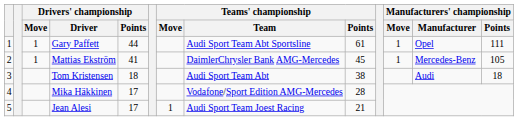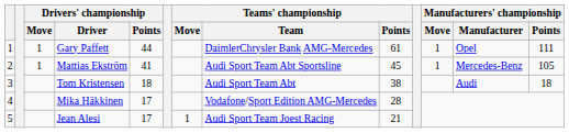Gary Paffett | Teams' championship / Team: Audi Sport Team Abt Sportsline -> DaimlerChrysler Bank AMG-Mercedes
Mattias Ekström | Teams' championship / Team: DaimlerChrysler Bank AMG-Mercedes -> Audi Sport Team Abt Sportsline
